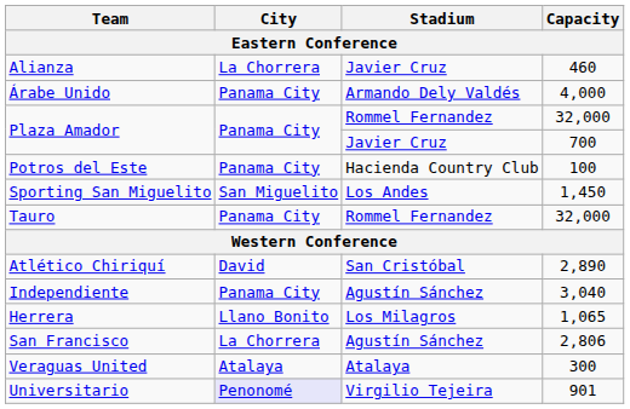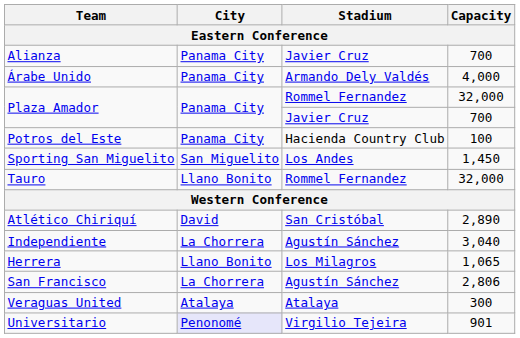Alianza | City: La Chorrera -> Panama City
Alianza | Capacity: 460 -> 700
Tauro | City: Panama City -> Llano Bonito
Independiente | City: Panama City -> La Chorrera
